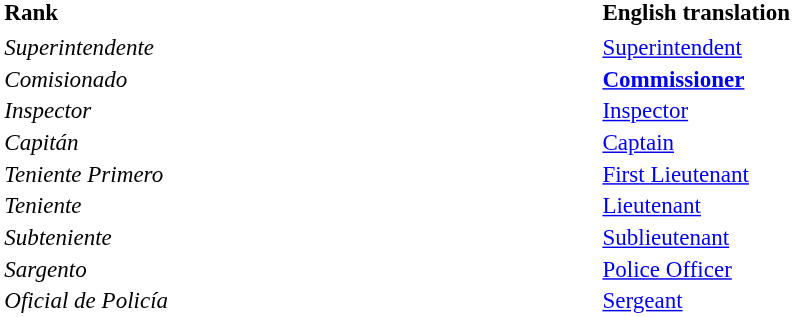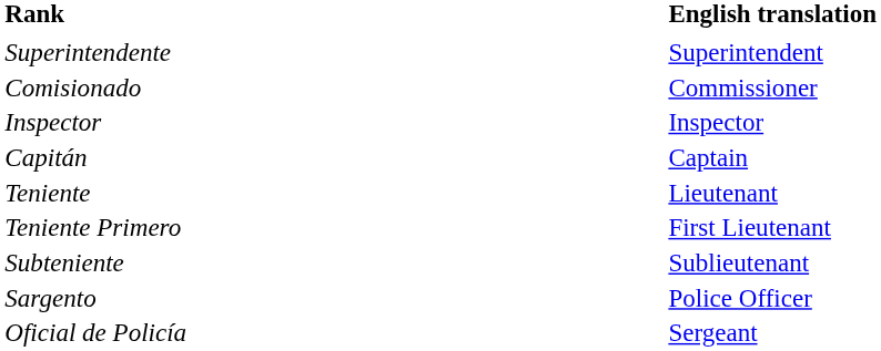Comisionado | English translation: bold -> normal
rows swapped: Teniente Primero <-> Teniente
